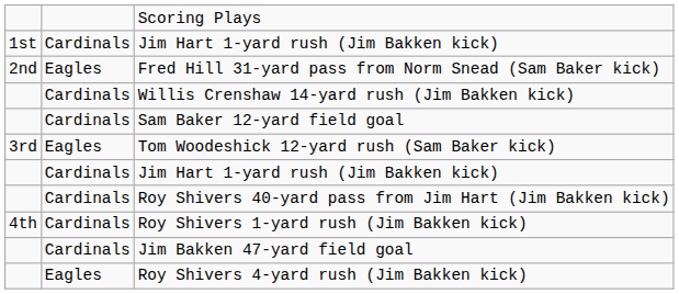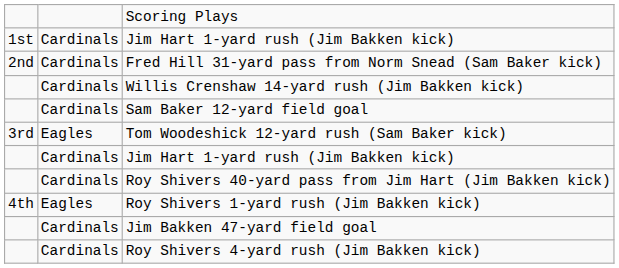Fred Hill 31-yard pass from Norm Snead (Sam Baker kick) | column 2: Eagles -> Cardinals
Roy Shivers 1-yard rush (Jim Bakken kick) | column 2: Cardinals -> Eagles
Roy Shivers 4-yard rush (Jim Bakken kick) | column 2: Eagles -> Cardinals
